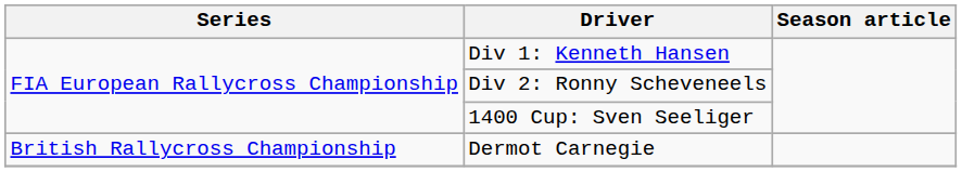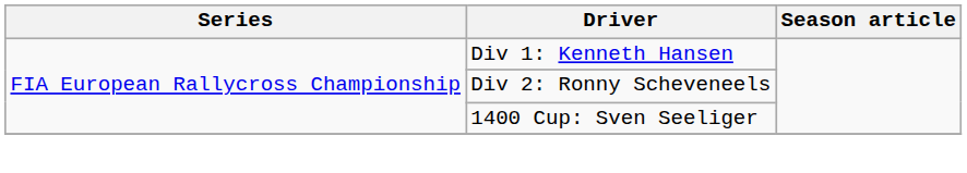- row: British Rallycross Championship | Dermot Carnegie
